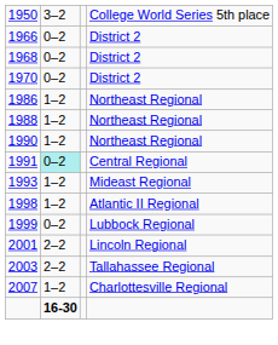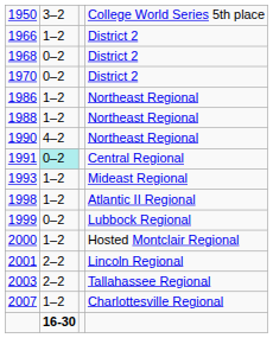1966 | column 2: 0–2 -> 1–2
1990 | column 2: 1–2 -> 4–2
+ row: 2000 | 1–2 | Hosted Montclair Regional
